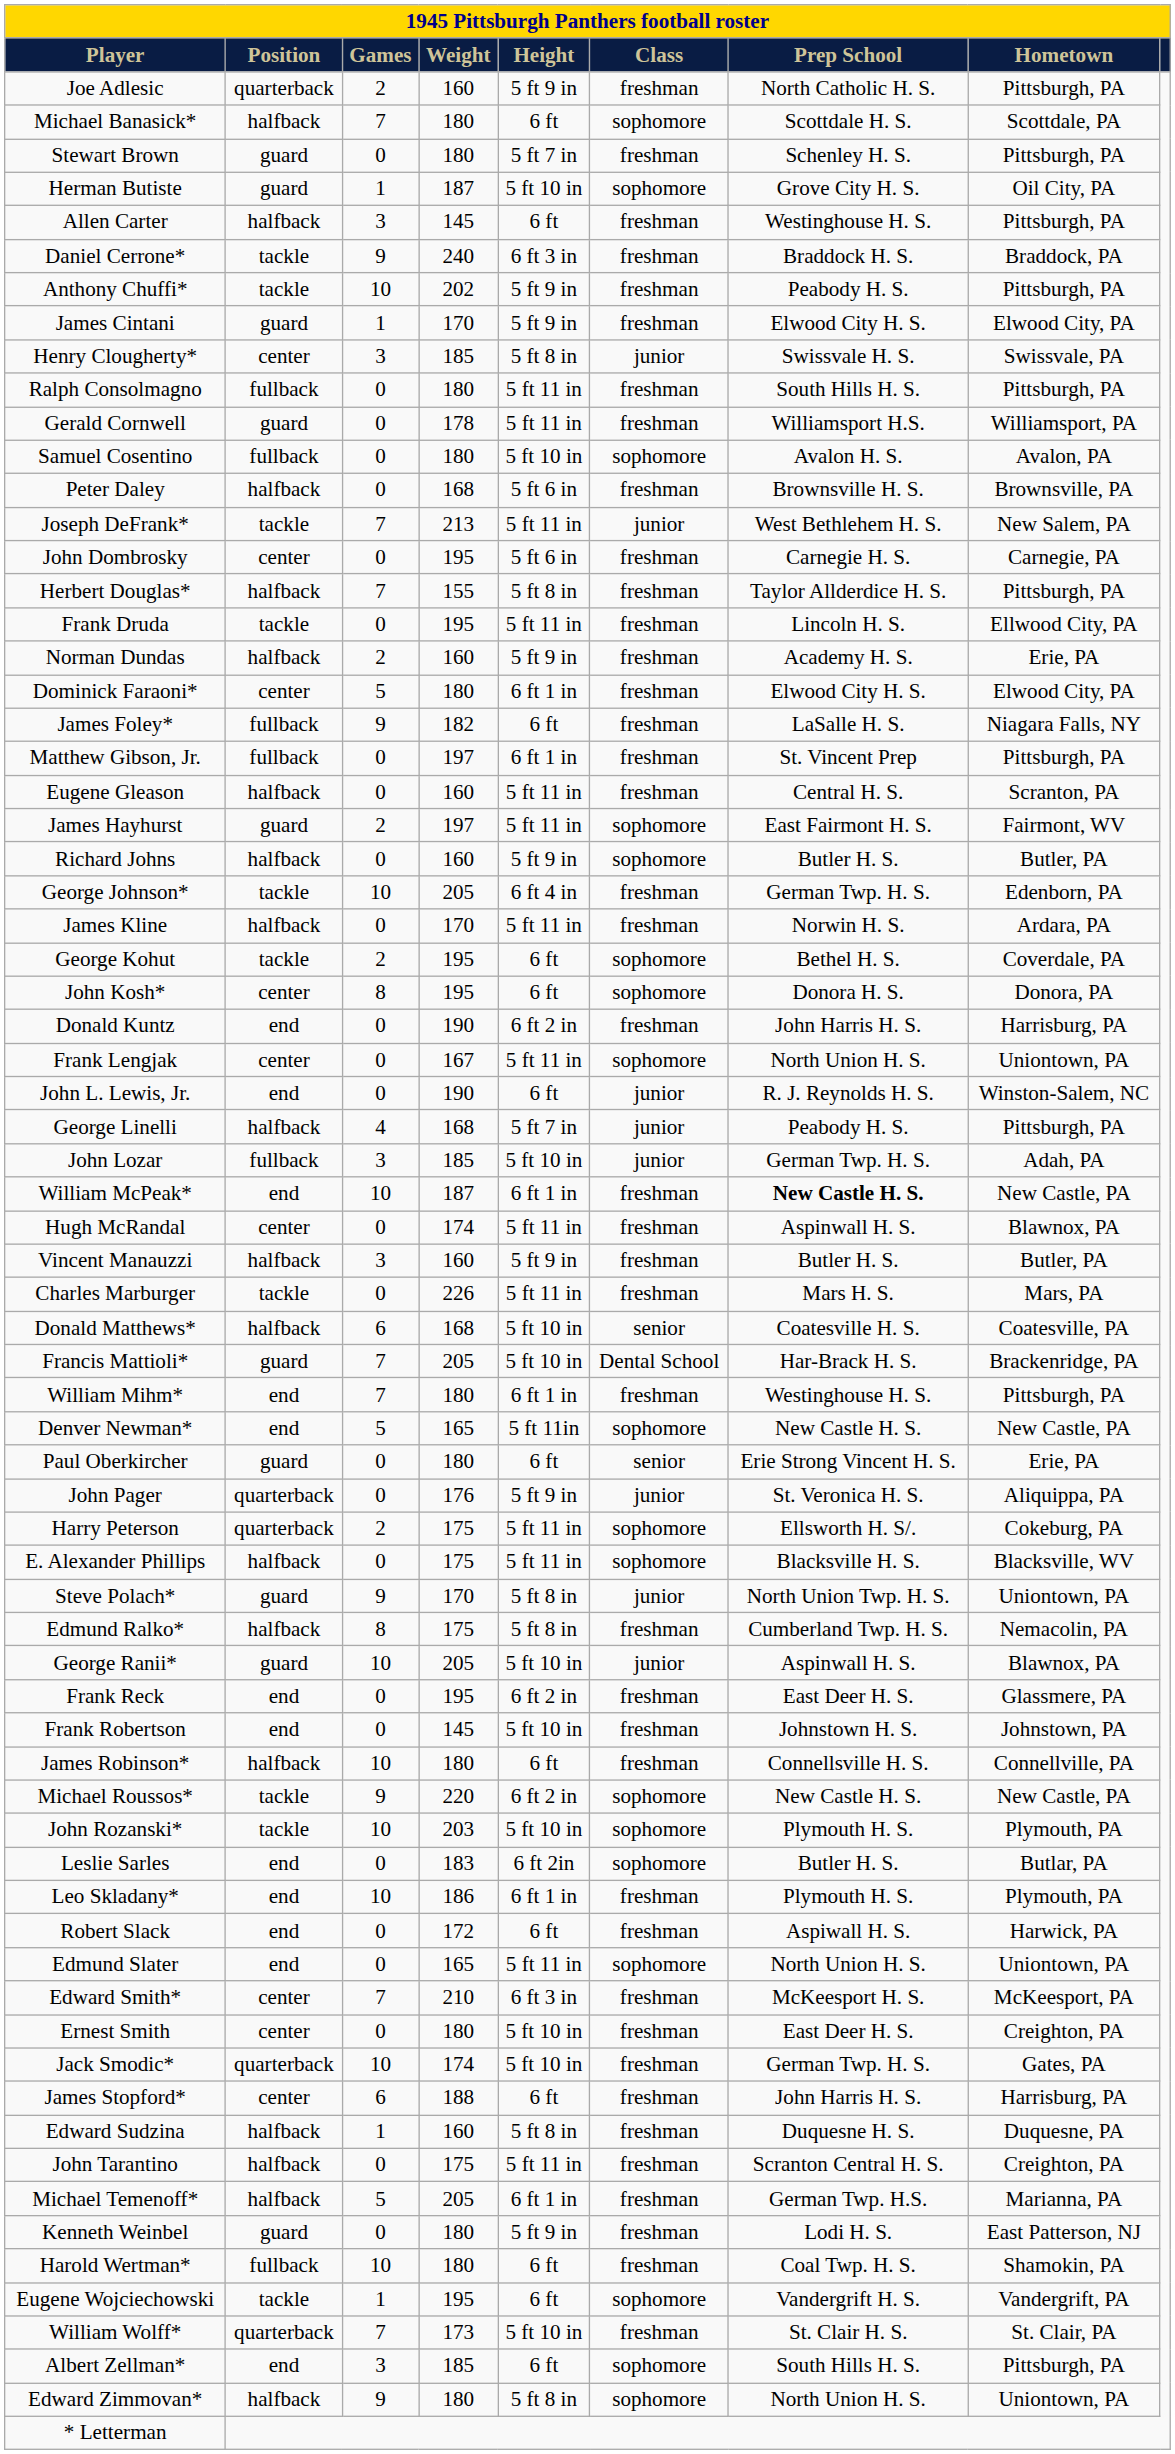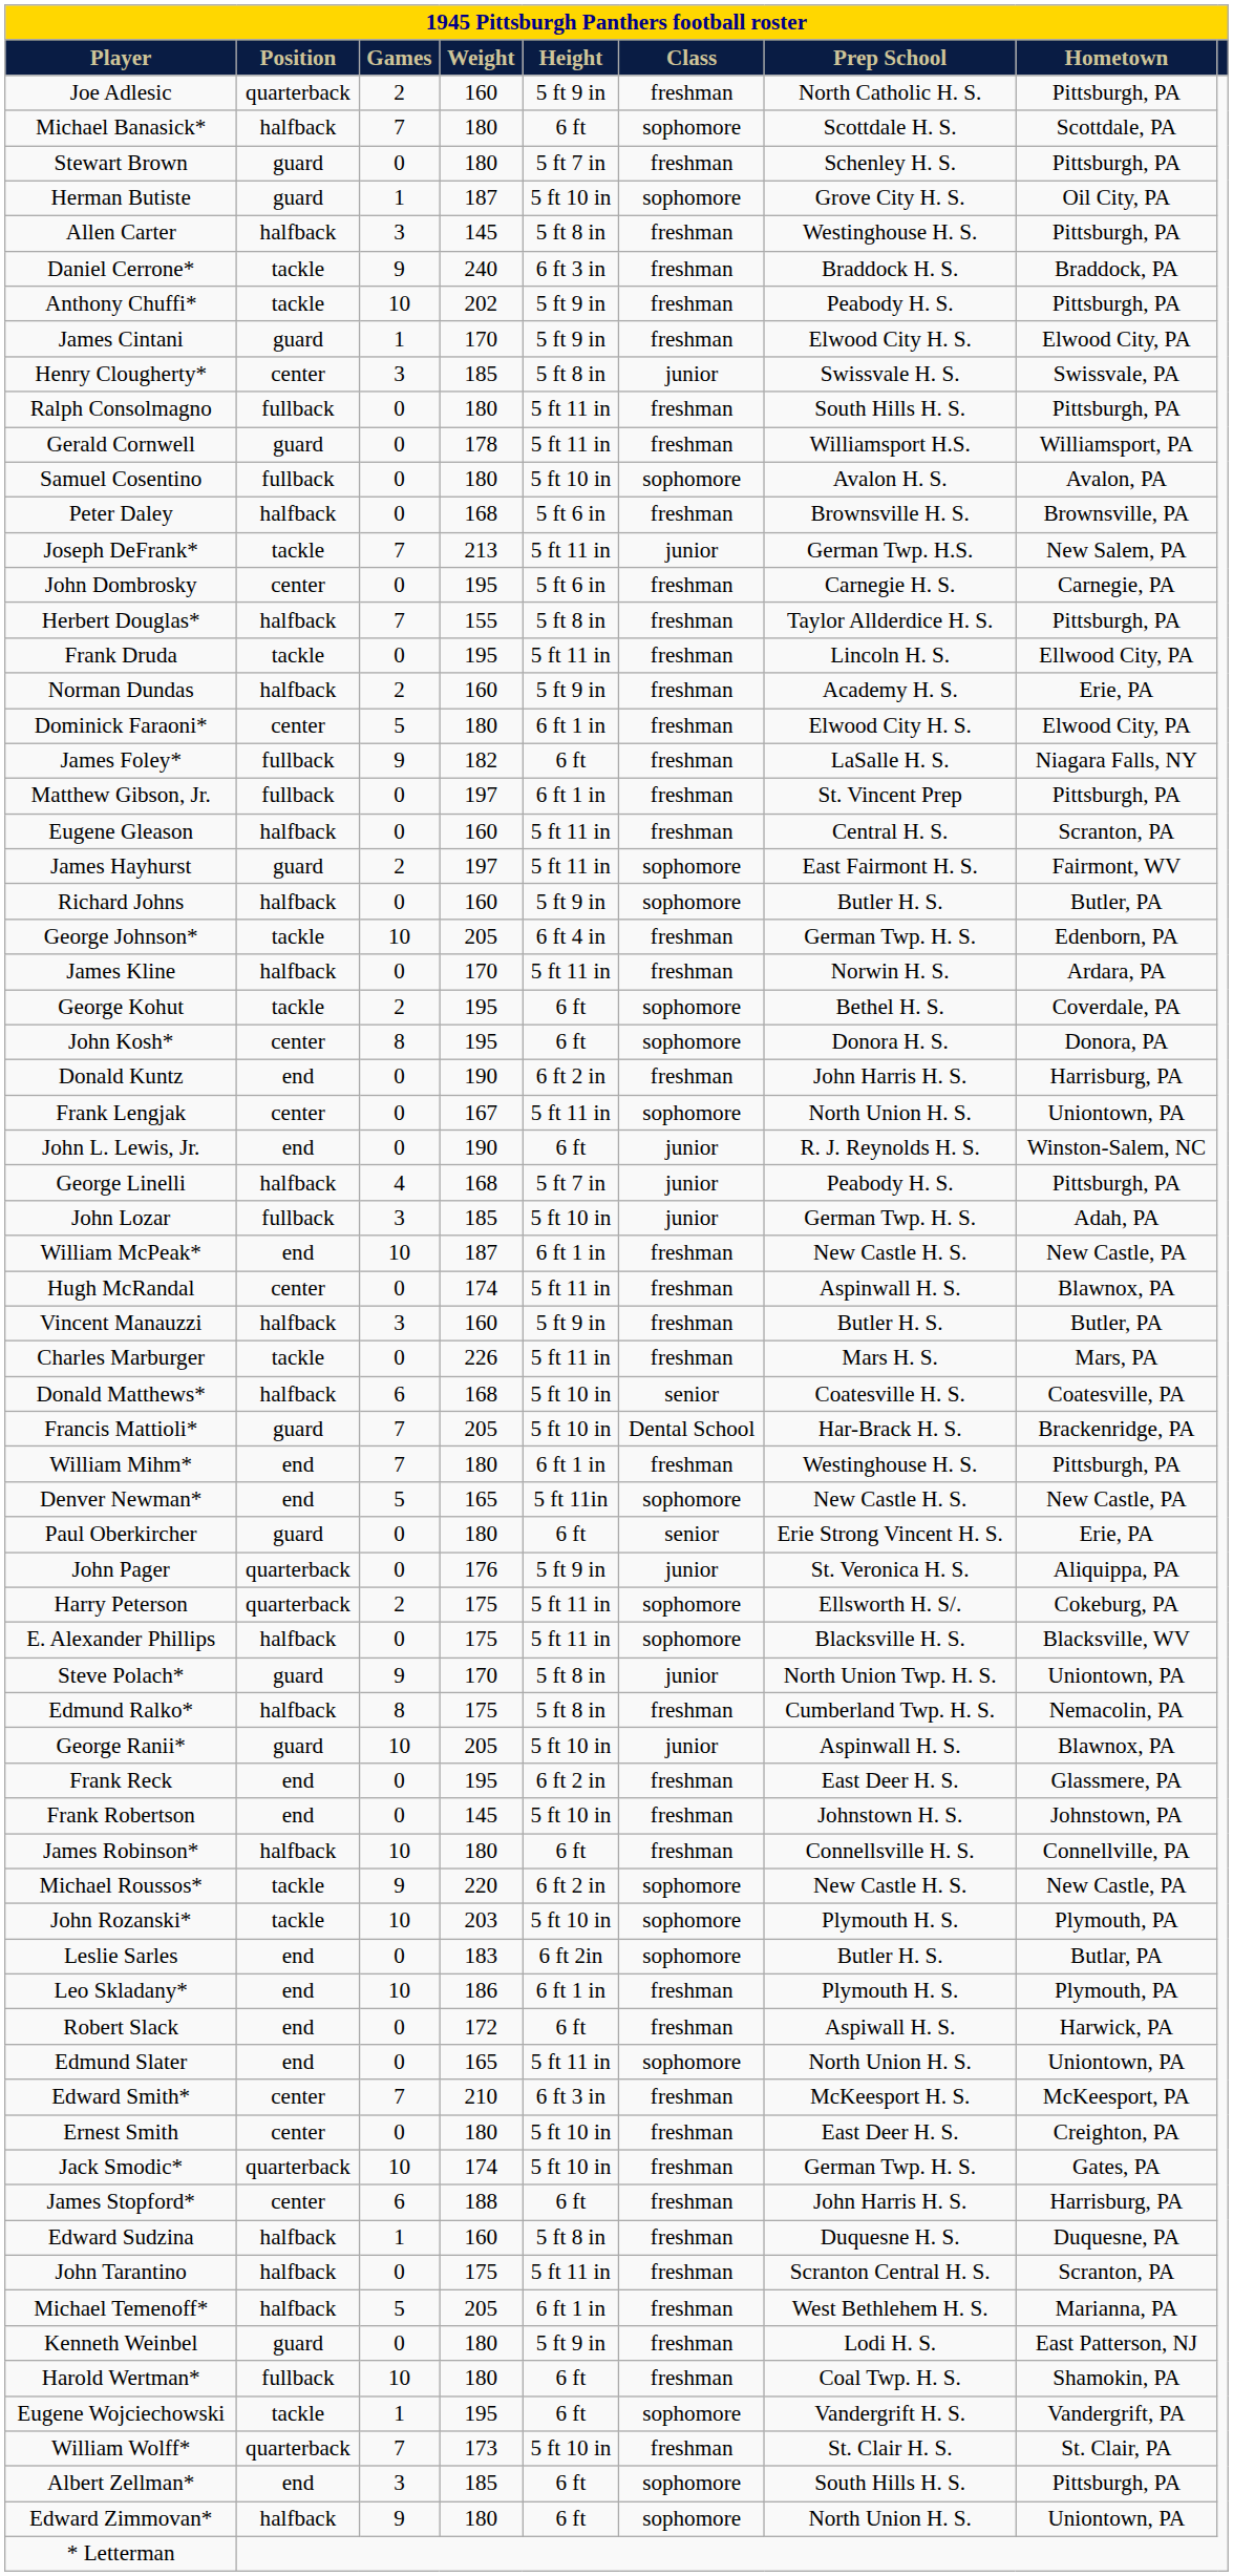Allen Carter | Height: 6 ft -> 5 ft 8 in
Joseph DeFrank* | Prep School: West Bethlehem H. S. -> German Twp. H.S.
William McPeak* | Prep School: bold -> normal
John Tarantino | Hometown: Creighton, PA -> Scranton, PA
Michael Temenoff* | Prep School: German Twp. H.S. -> West Bethlehem H. S.
Edward Zimmovan* | Height: 5 ft 8 in -> 6 ft
